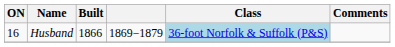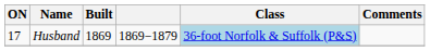Husband | ON: 16 -> 17
Husband | Built: 1866 -> 1869
